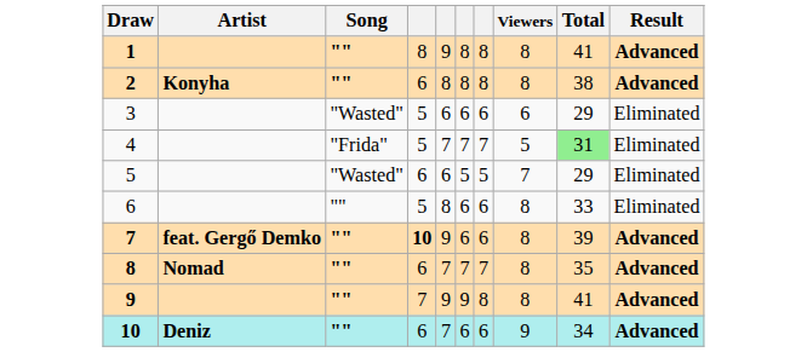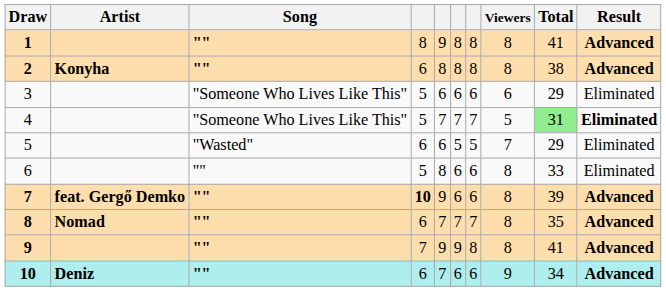3 | Song: "Wasted" -> "Someone Who Lives Like This"
4 | Song: "Frida" -> "Someone Who Lives Like This"
4 | Result: normal -> bold
